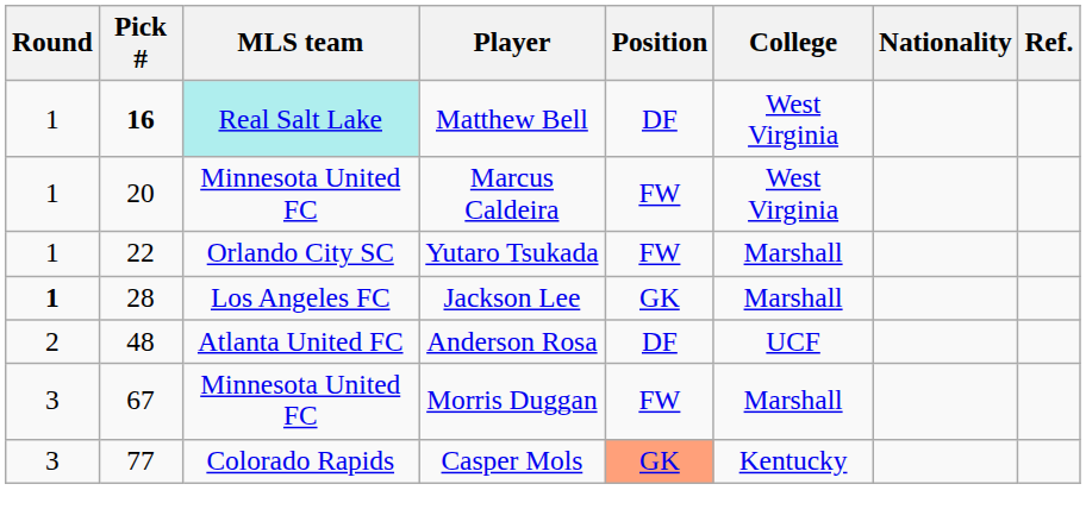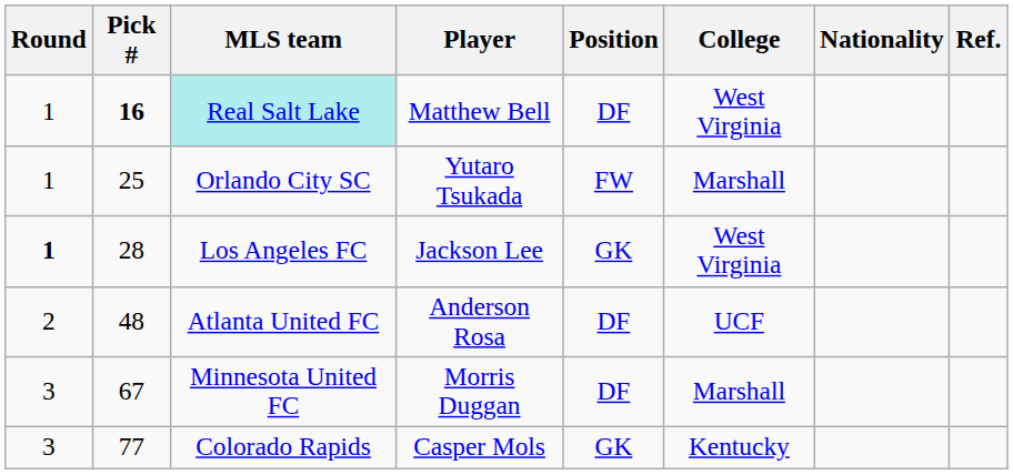- row: 1 | 20 | Minnesota United FC | Marcus Caldeira | FW | West Virginia
Yutaro Tsukada | Pick #: 22 -> 25
Jackson Lee | College: Marshall -> West Virginia
Morris Duggan | Position: FW -> DF
Casper Mols | Position: lightsalmon background -> no background
